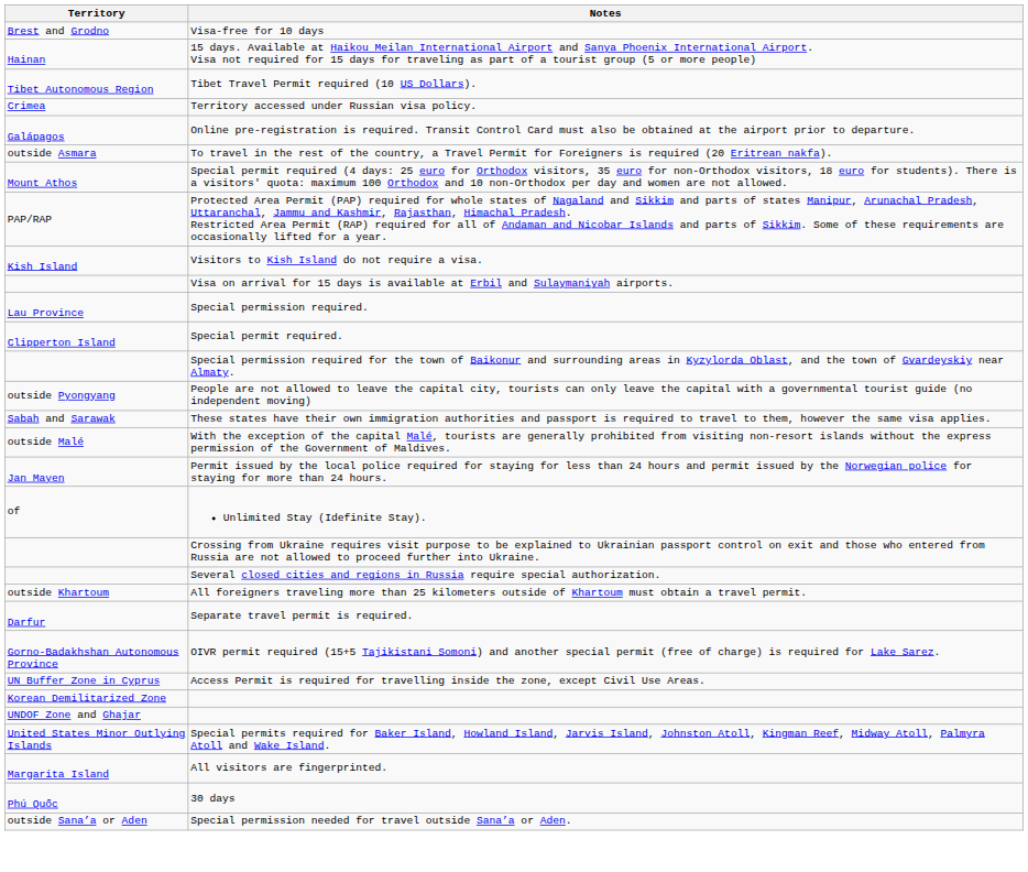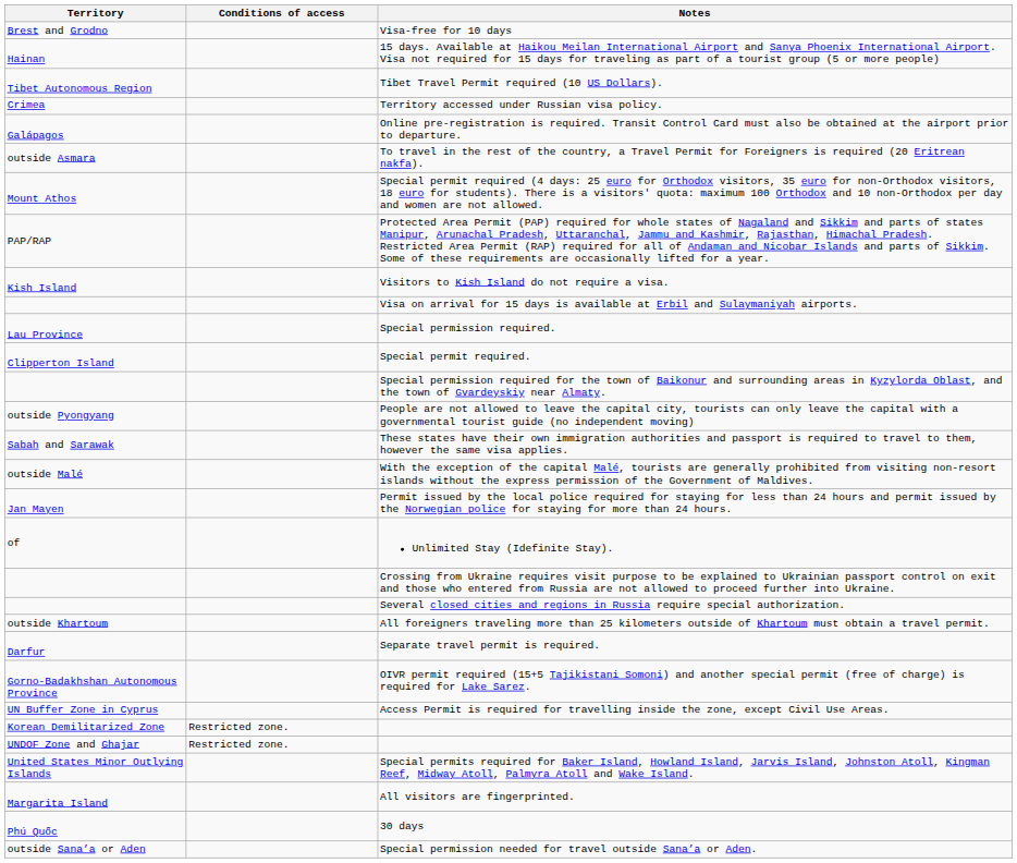+ column: Conditions of access | Restricted zone. | Restricted zone.
